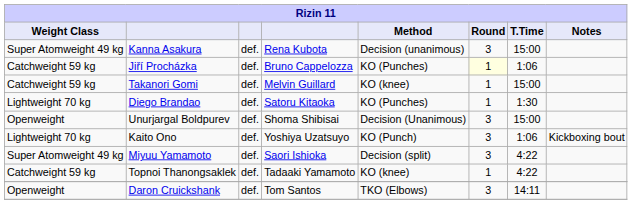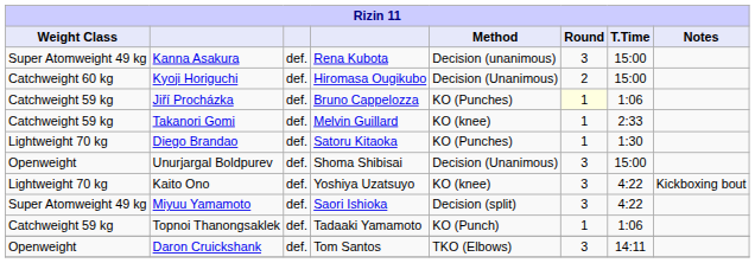+ row: Catchweight 60 kg | Kyoji Horiguchi | def. | Hiromasa Ougikubo | Decision (Unanimous) | 2 | 15:00
Takanori Gomi | T.Time: 15:00 -> 2:33
Kaito Ono | Method: KO (Punch) -> KO (knee)
Kaito Ono | T.Time: 1:06 -> 4:22
Topnoi Thanongsaklek | Method: KO (knee) -> KO (Punch)
Topnoi Thanongsaklek | T.Time: 4:22 -> 1:06
